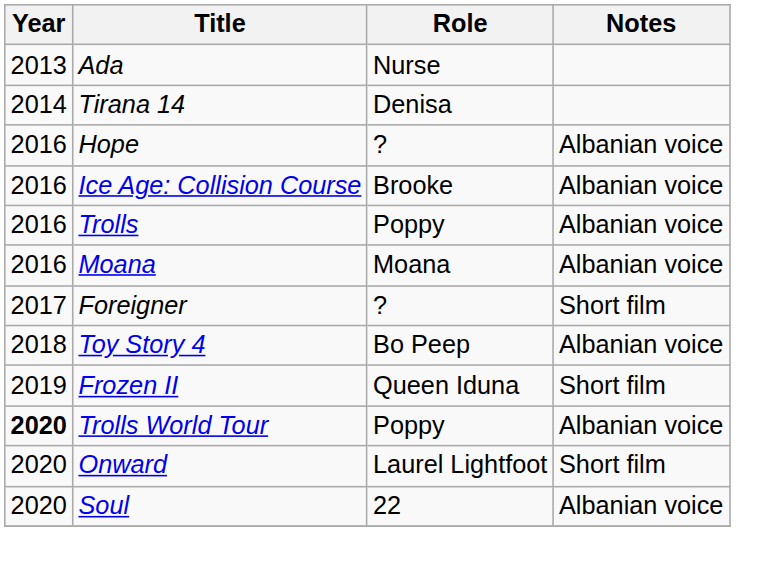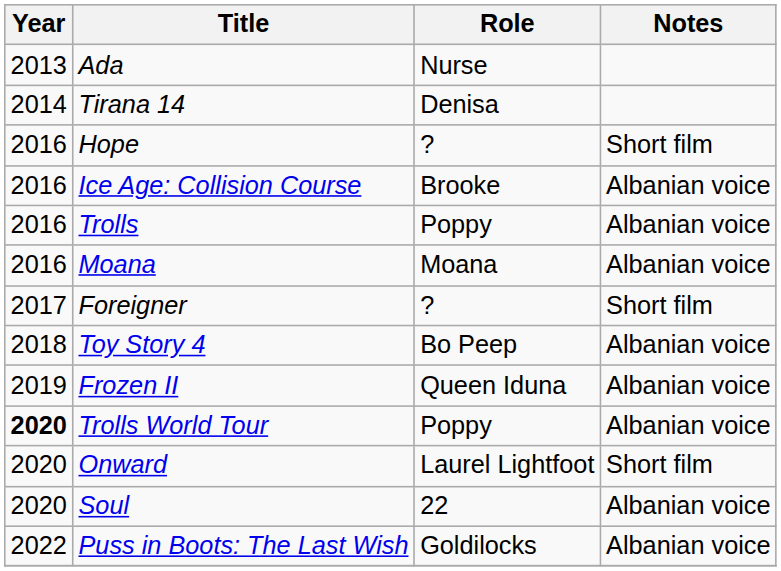Hope | Notes: Albanian voice -> Short film
Frozen II | Notes: Short film -> Albanian voice
+ row: 2022 | Puss in Boots: The Last Wish | Goldilocks | Albanian voice
